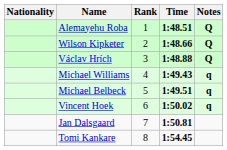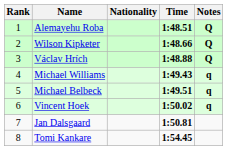columns swapped: Rank <-> Nationality
